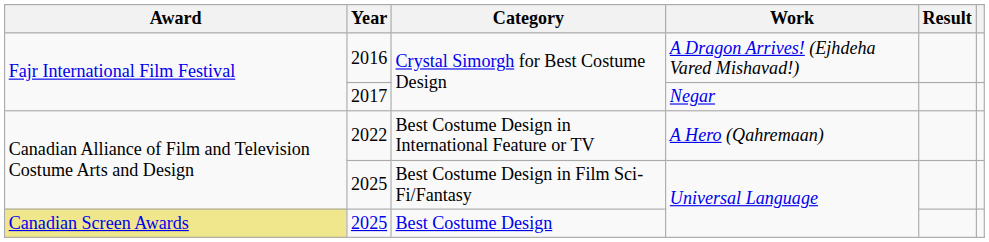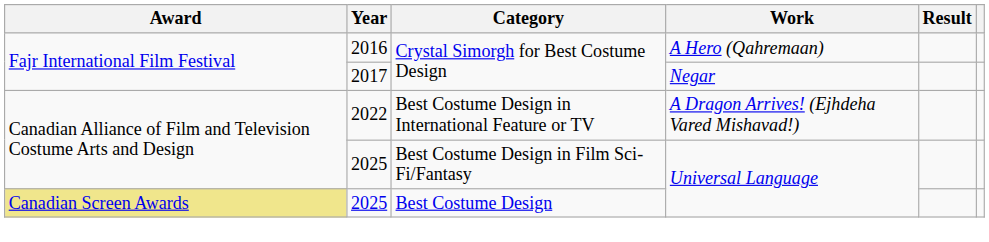2016 | Work: A Dragon Arrives! (Ejhdeha Vared Mishavad!) -> A Hero (Qahremaan)
2022 | Work: A Hero (Qahremaan) -> A Dragon Arrives! (Ejhdeha Vared Mishavad!)
